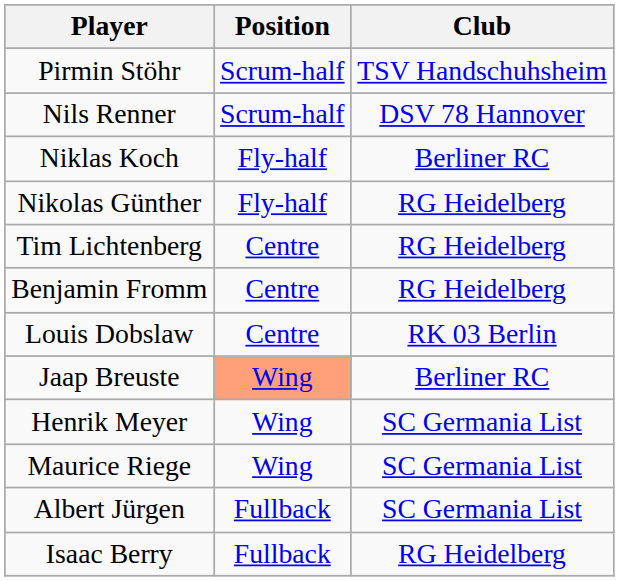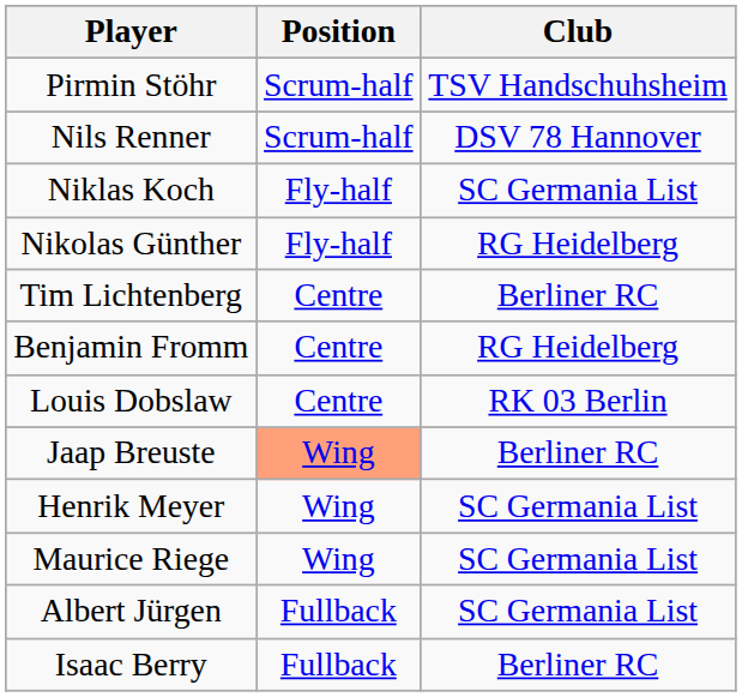Niklas Koch | Club: Berliner RC -> SC Germania List
Tim Lichtenberg | Club: RG Heidelberg -> Berliner RC
Isaac Berry | Club: RG Heidelberg -> Berliner RC
